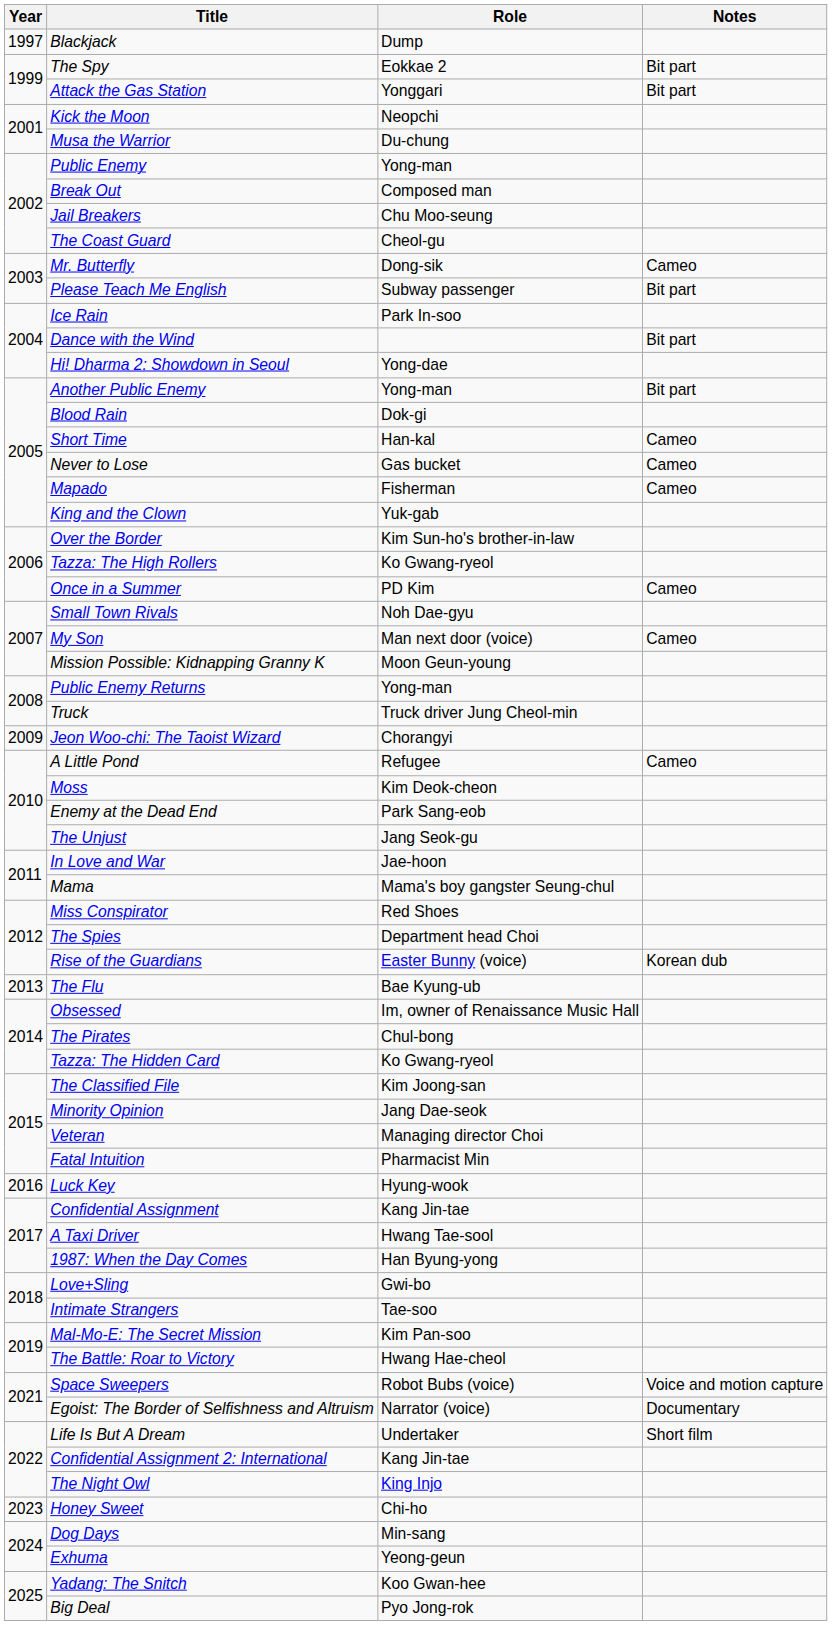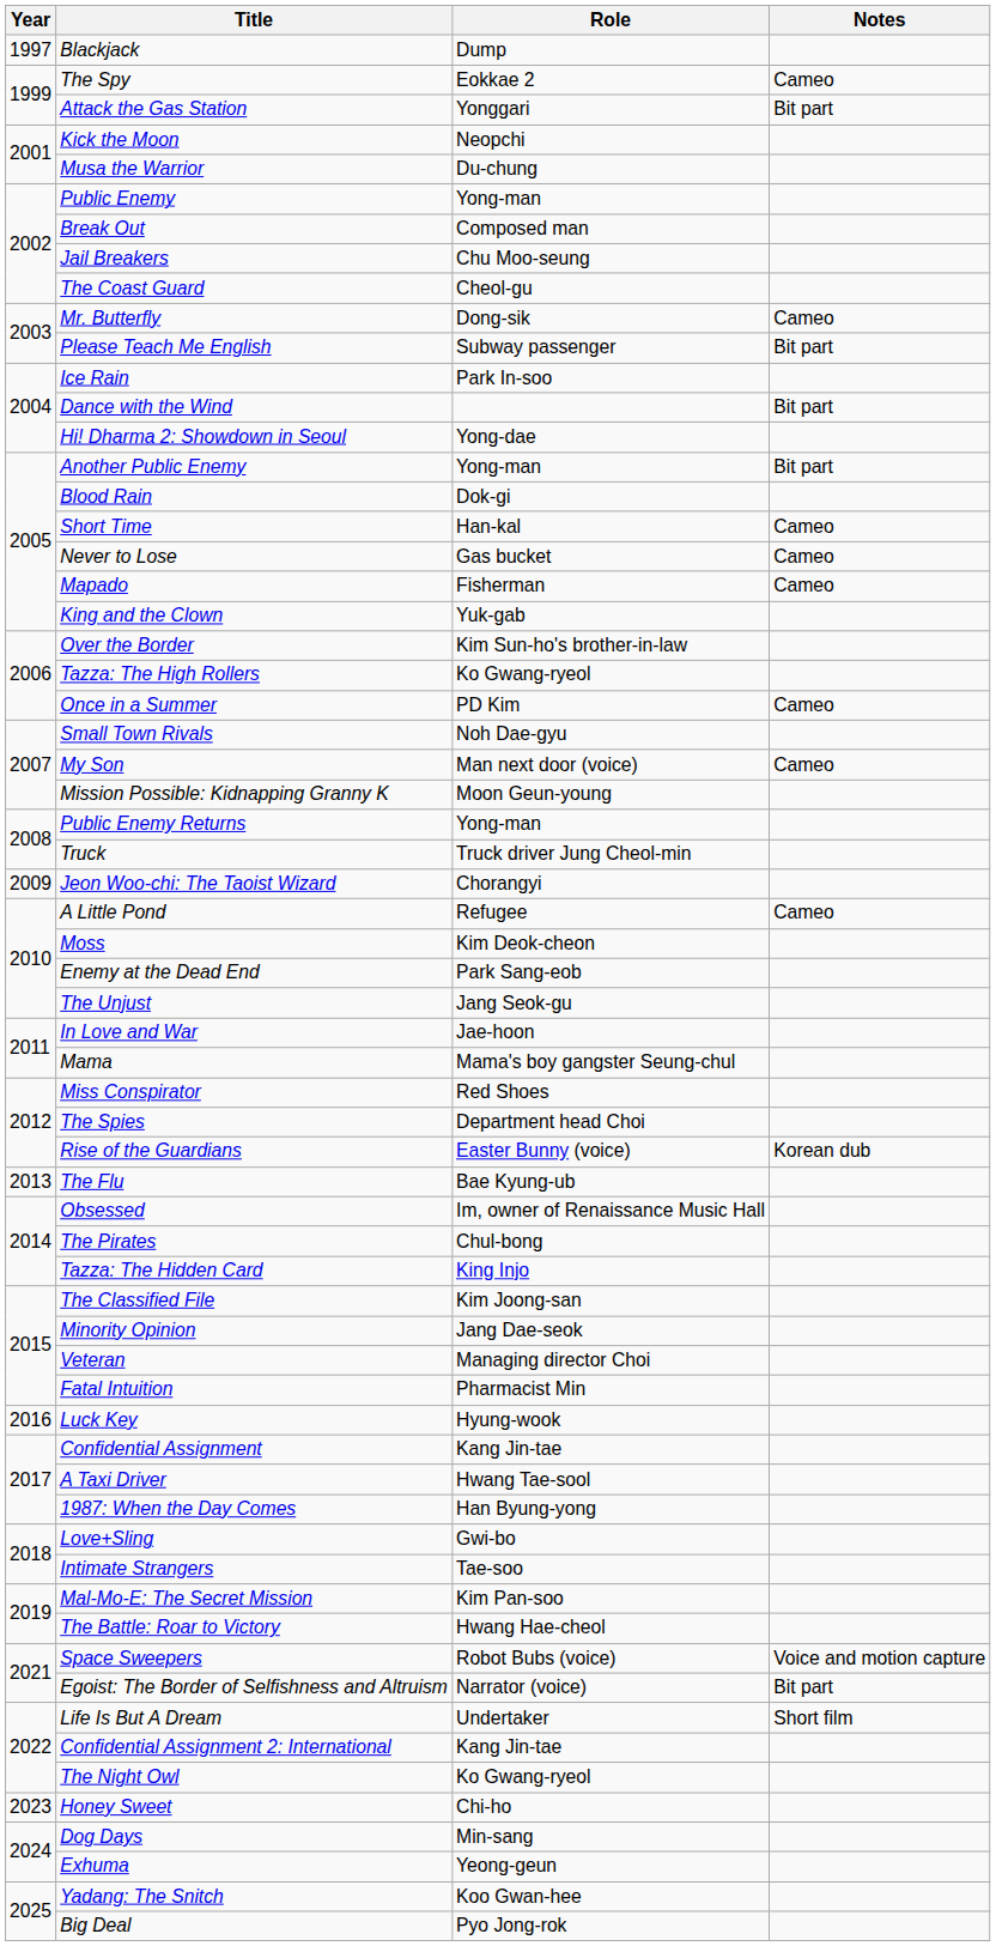The Spy | Notes: Bit part -> Cameo
Tazza: The Hidden Card | Role: Ko Gwang-ryeol -> King Injo
Egoist: The Border of Selfishness and Altruism | Notes: Documentary -> Bit part
The Night Owl | Role: King Injo -> Ko Gwang-ryeol
